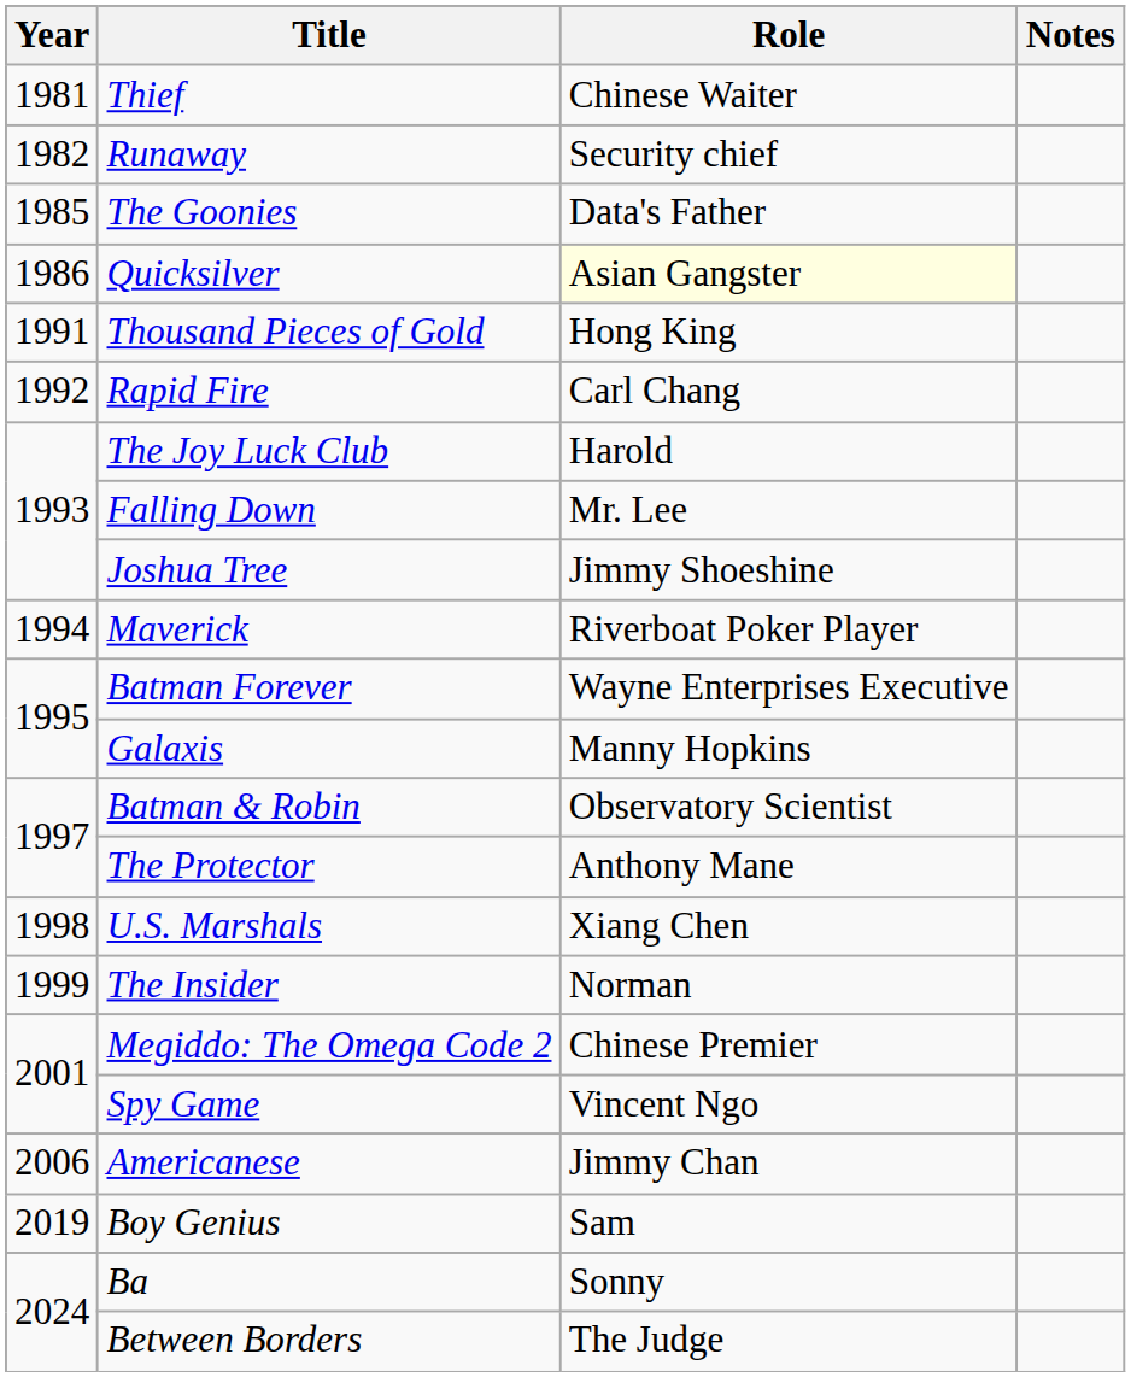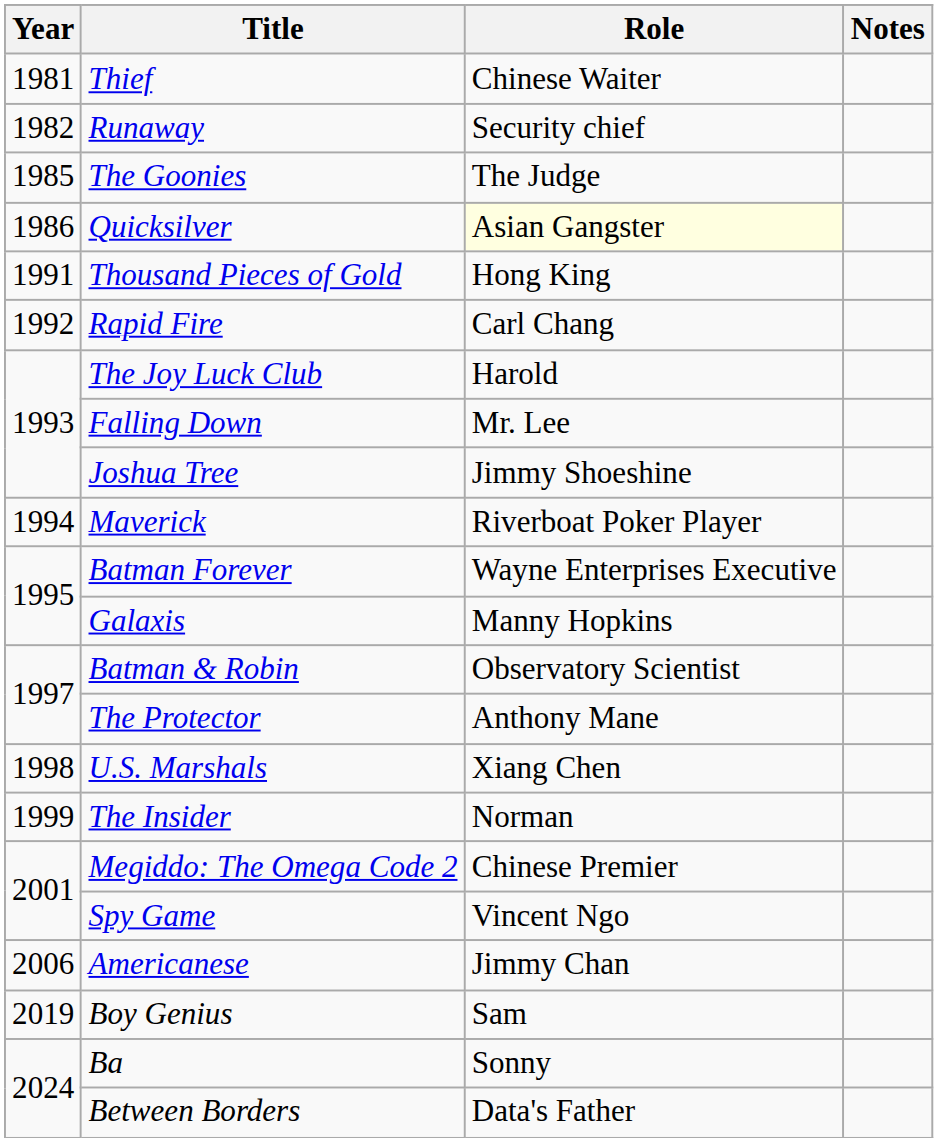The Goonies | Role: Data's Father -> The Judge
Between Borders | Role: The Judge -> Data's Father
